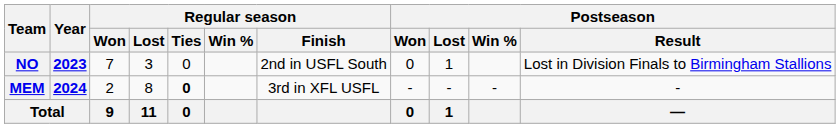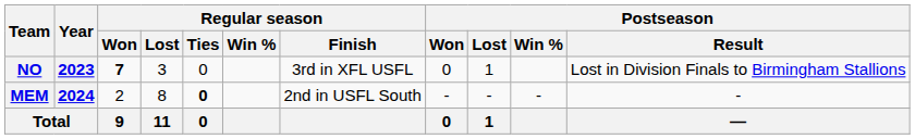NO | Regular season / Won: normal -> bold
NO | Regular season / Finish: 2nd in USFL South -> 3rd in XFL USFL
MEM | Regular season / Finish: 3rd in XFL USFL -> 2nd in USFL South
